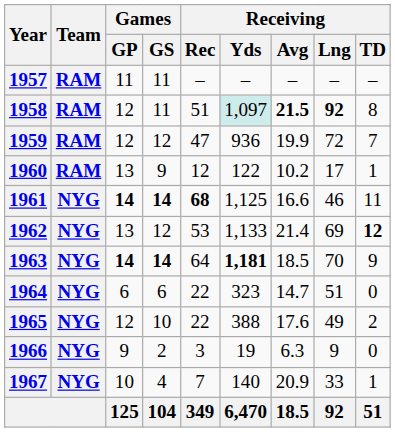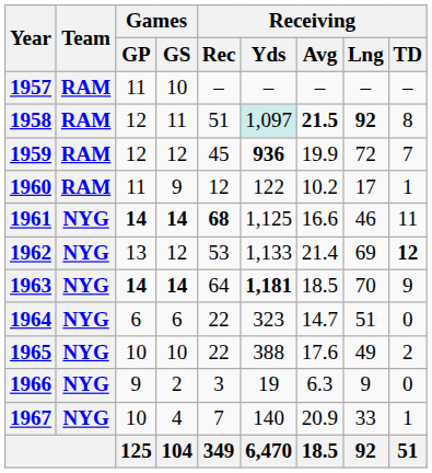1957 | Games / GS: 11 -> 10
1959 | Receiving / Rec: 47 -> 45
1959 | Receiving / Yds: normal -> bold
1960 | Games / GP: 13 -> 11
1965 | Games / GP: 12 -> 10
